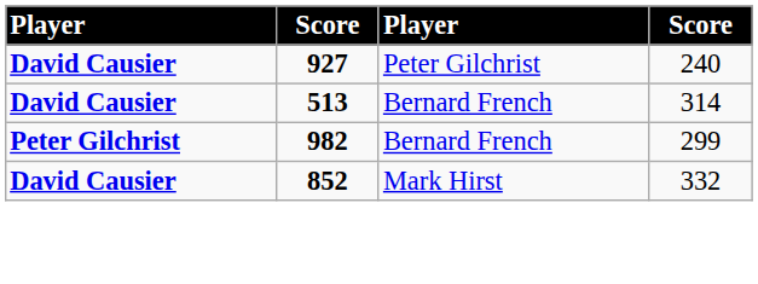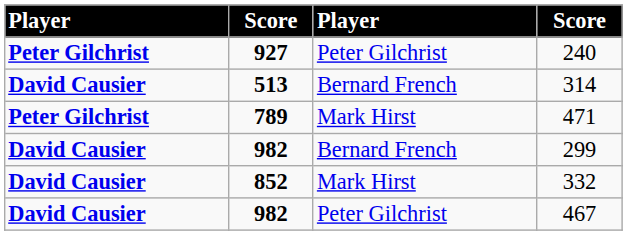240 | column 1: David Causier -> Peter Gilchrist
+ row: Peter Gilchrist | 789 | Mark Hirst | 471
299 | column 1: Peter Gilchrist -> David Causier
+ row: David Causier | 982 | Peter Gilchrist | 467
